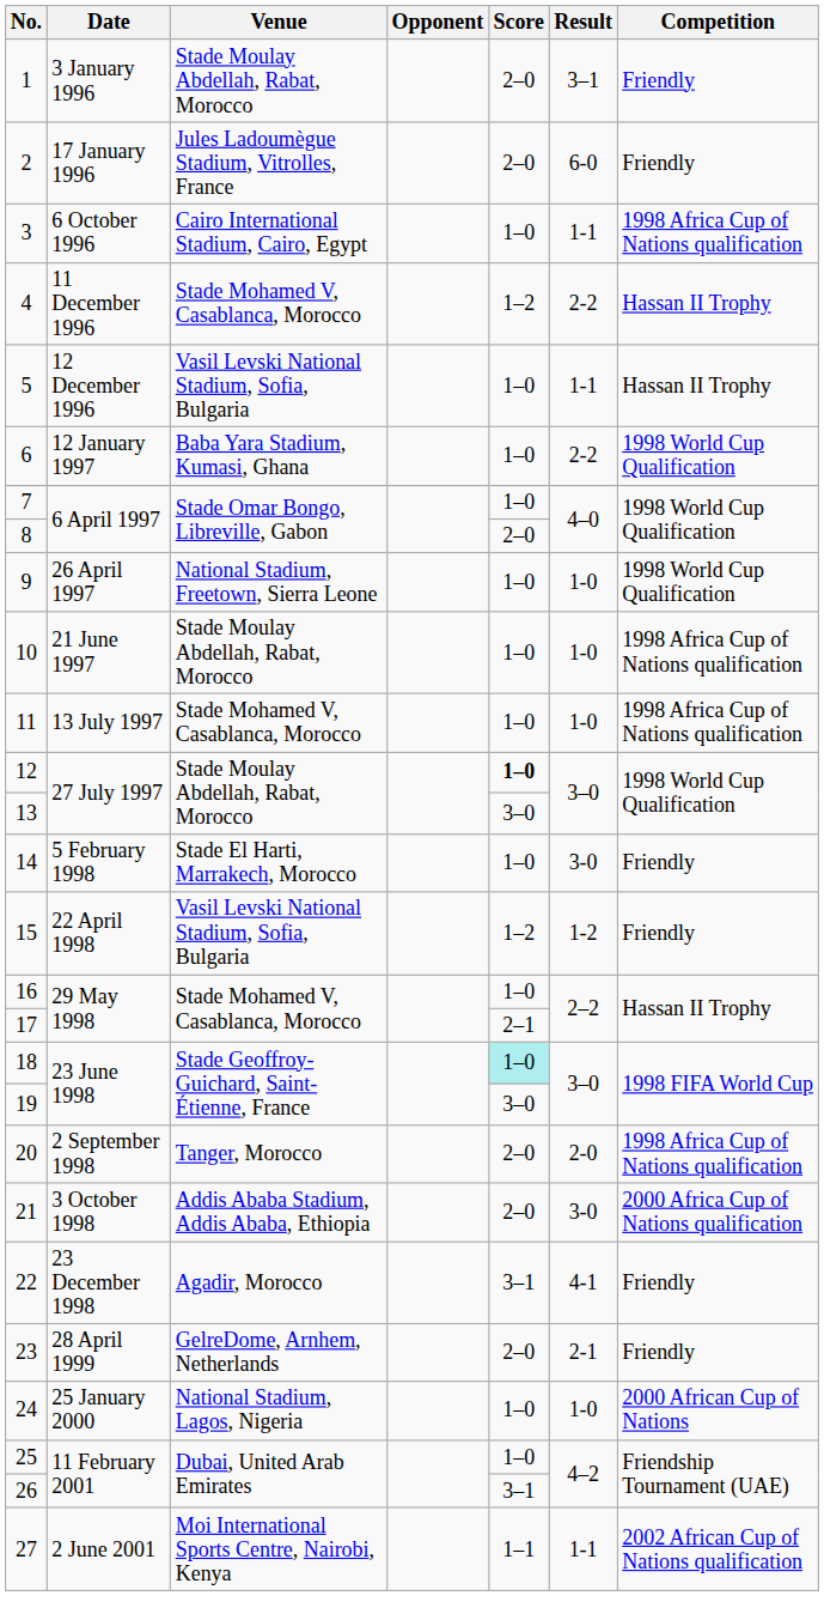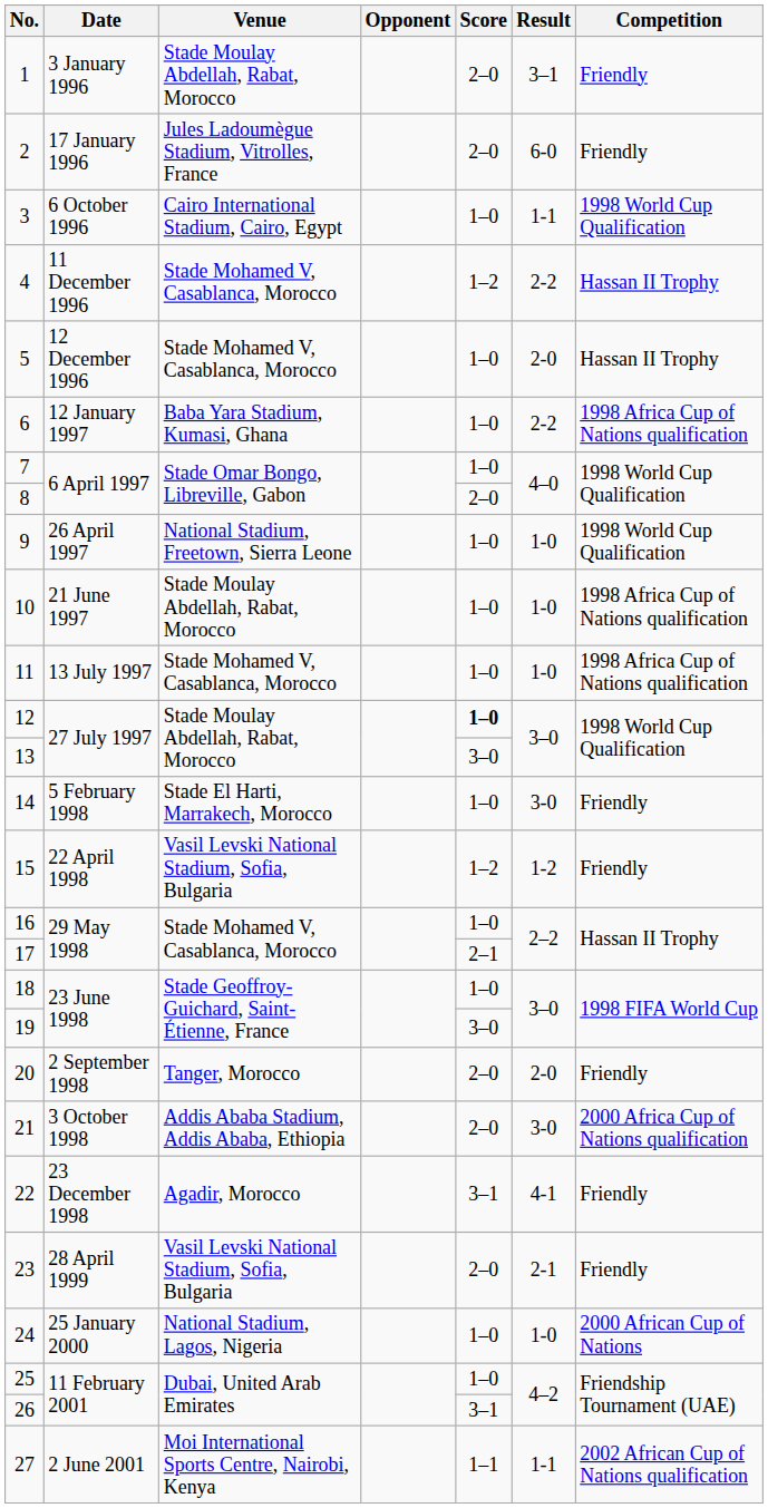3 | Competition: 1998 Africa Cup of Nations qualification -> 1998 World Cup Qualification
5 | Venue: Vasil Levski National Stadium, Sofia, Bulgaria -> Stade Mohamed V, Casablanca, Morocco
5 | Result: 1-1 -> 2-0
6 | Competition: 1998 World Cup Qualification -> 1998 Africa Cup of Nations qualification
18 | Score: paleturquoise background -> no background
20 | Competition: 1998 Africa Cup of Nations qualification -> Friendly
23 | Venue: GelreDome, Arnhem, Netherlands -> Vasil Levski National Stadium, Sofia, Bulgaria
